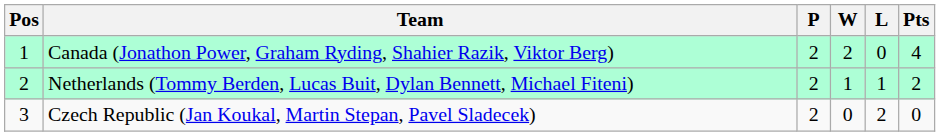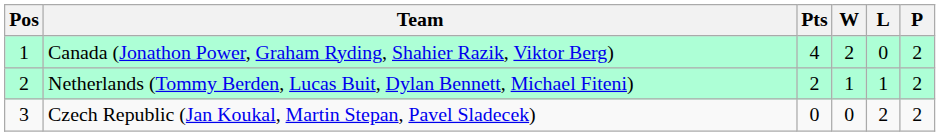columns swapped: P <-> Pts
